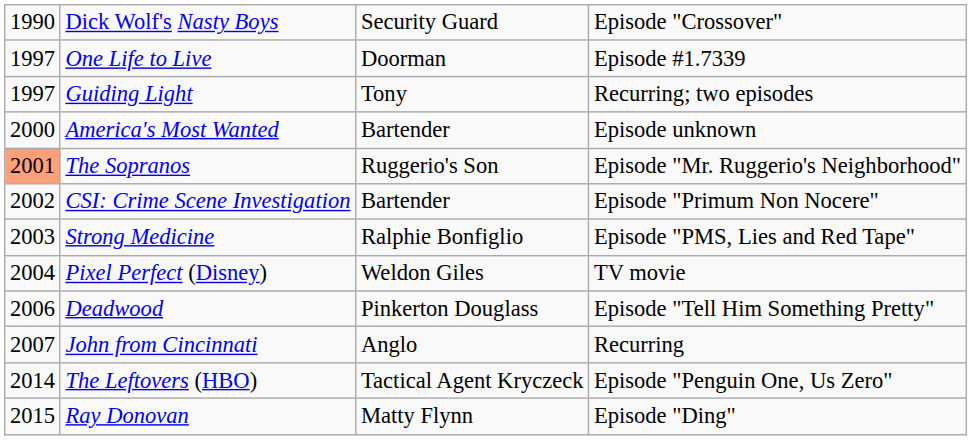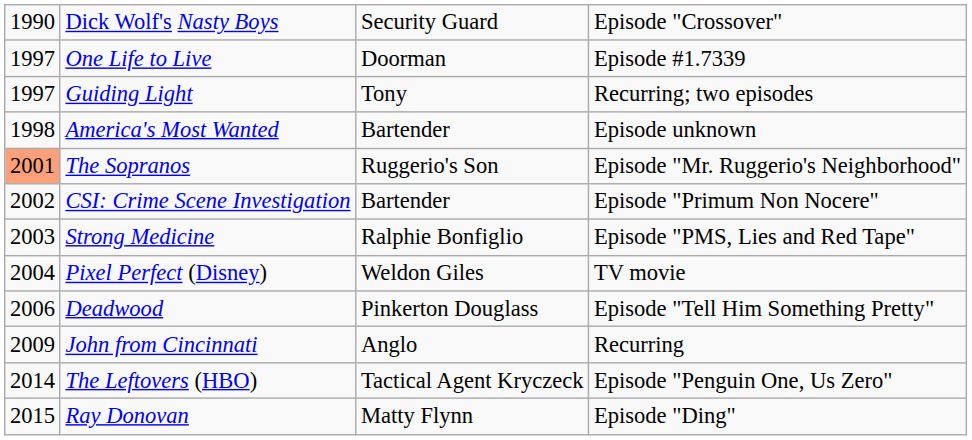America's Most Wanted | column 1: 2000 -> 1998
John from Cincinnati | column 1: 2007 -> 2009
